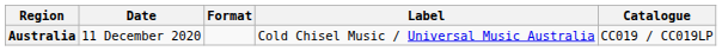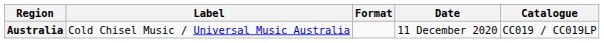columns swapped: Date <-> Label
